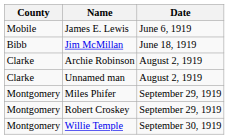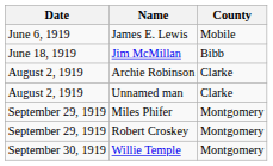columns swapped: Date <-> County
